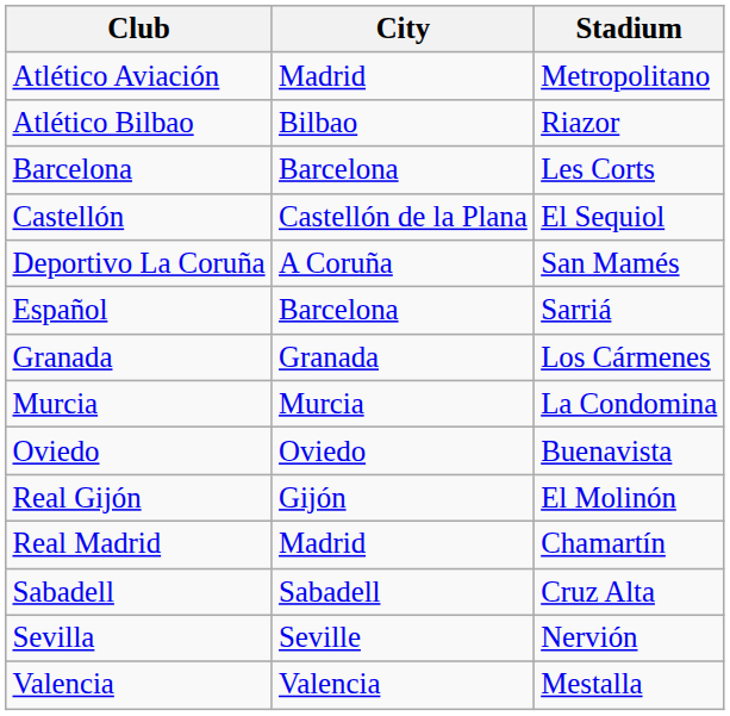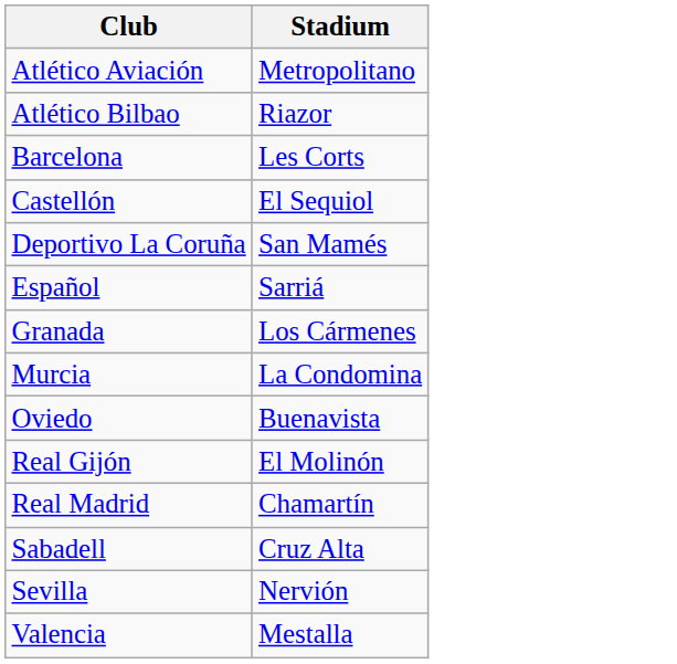- column: City | Madrid | Bilbao | Barcelona | Castellón de la Plana | A Coruña | Barcelona | Granada | Murcia | Oviedo | Gijón | Madrid | Sabadell | Seville | Valencia
